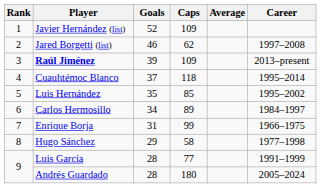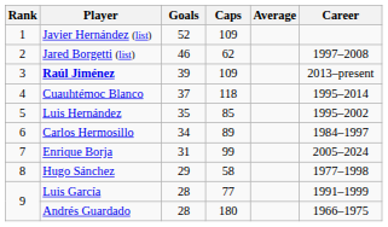Enrique Borja | Career: 1966–1975 -> 2005–2024
Andrés Guardado | Career: 2005–2024 -> 1966–1975
